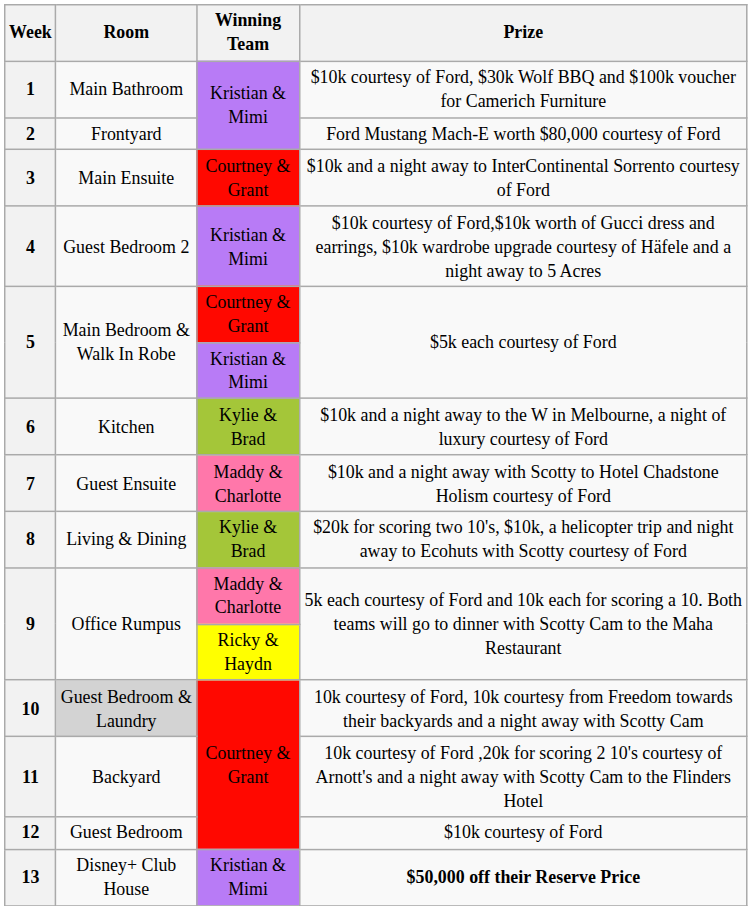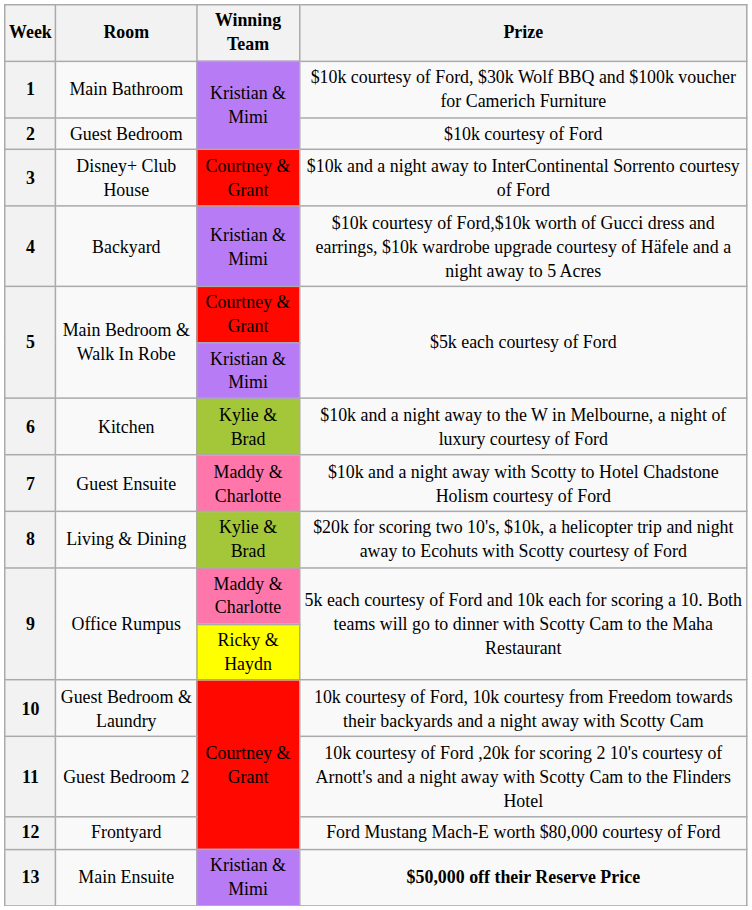2 | Room: Frontyard -> Guest Bedroom
2 | Prize: Ford Mustang Mach-E worth $80,000 courtesy of Ford -> $10k courtesy of Ford
3 | Room: Main Ensuite -> Disney+ Club House
4 | Room: Guest Bedroom 2 -> Backyard
10 | Room: lightgrey background -> no background
11 | Room: Backyard -> Guest Bedroom 2
12 | Room: Guest Bedroom -> Frontyard
12 | Prize: $10k courtesy of Ford -> Ford Mustang Mach-E worth $80,000 courtesy of Ford
13 | Room: Disney+ Club House -> Main Ensuite
